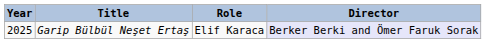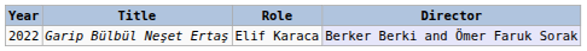Garip Bülbül Neşet Ertaş | Year: 2025 -> 2022
